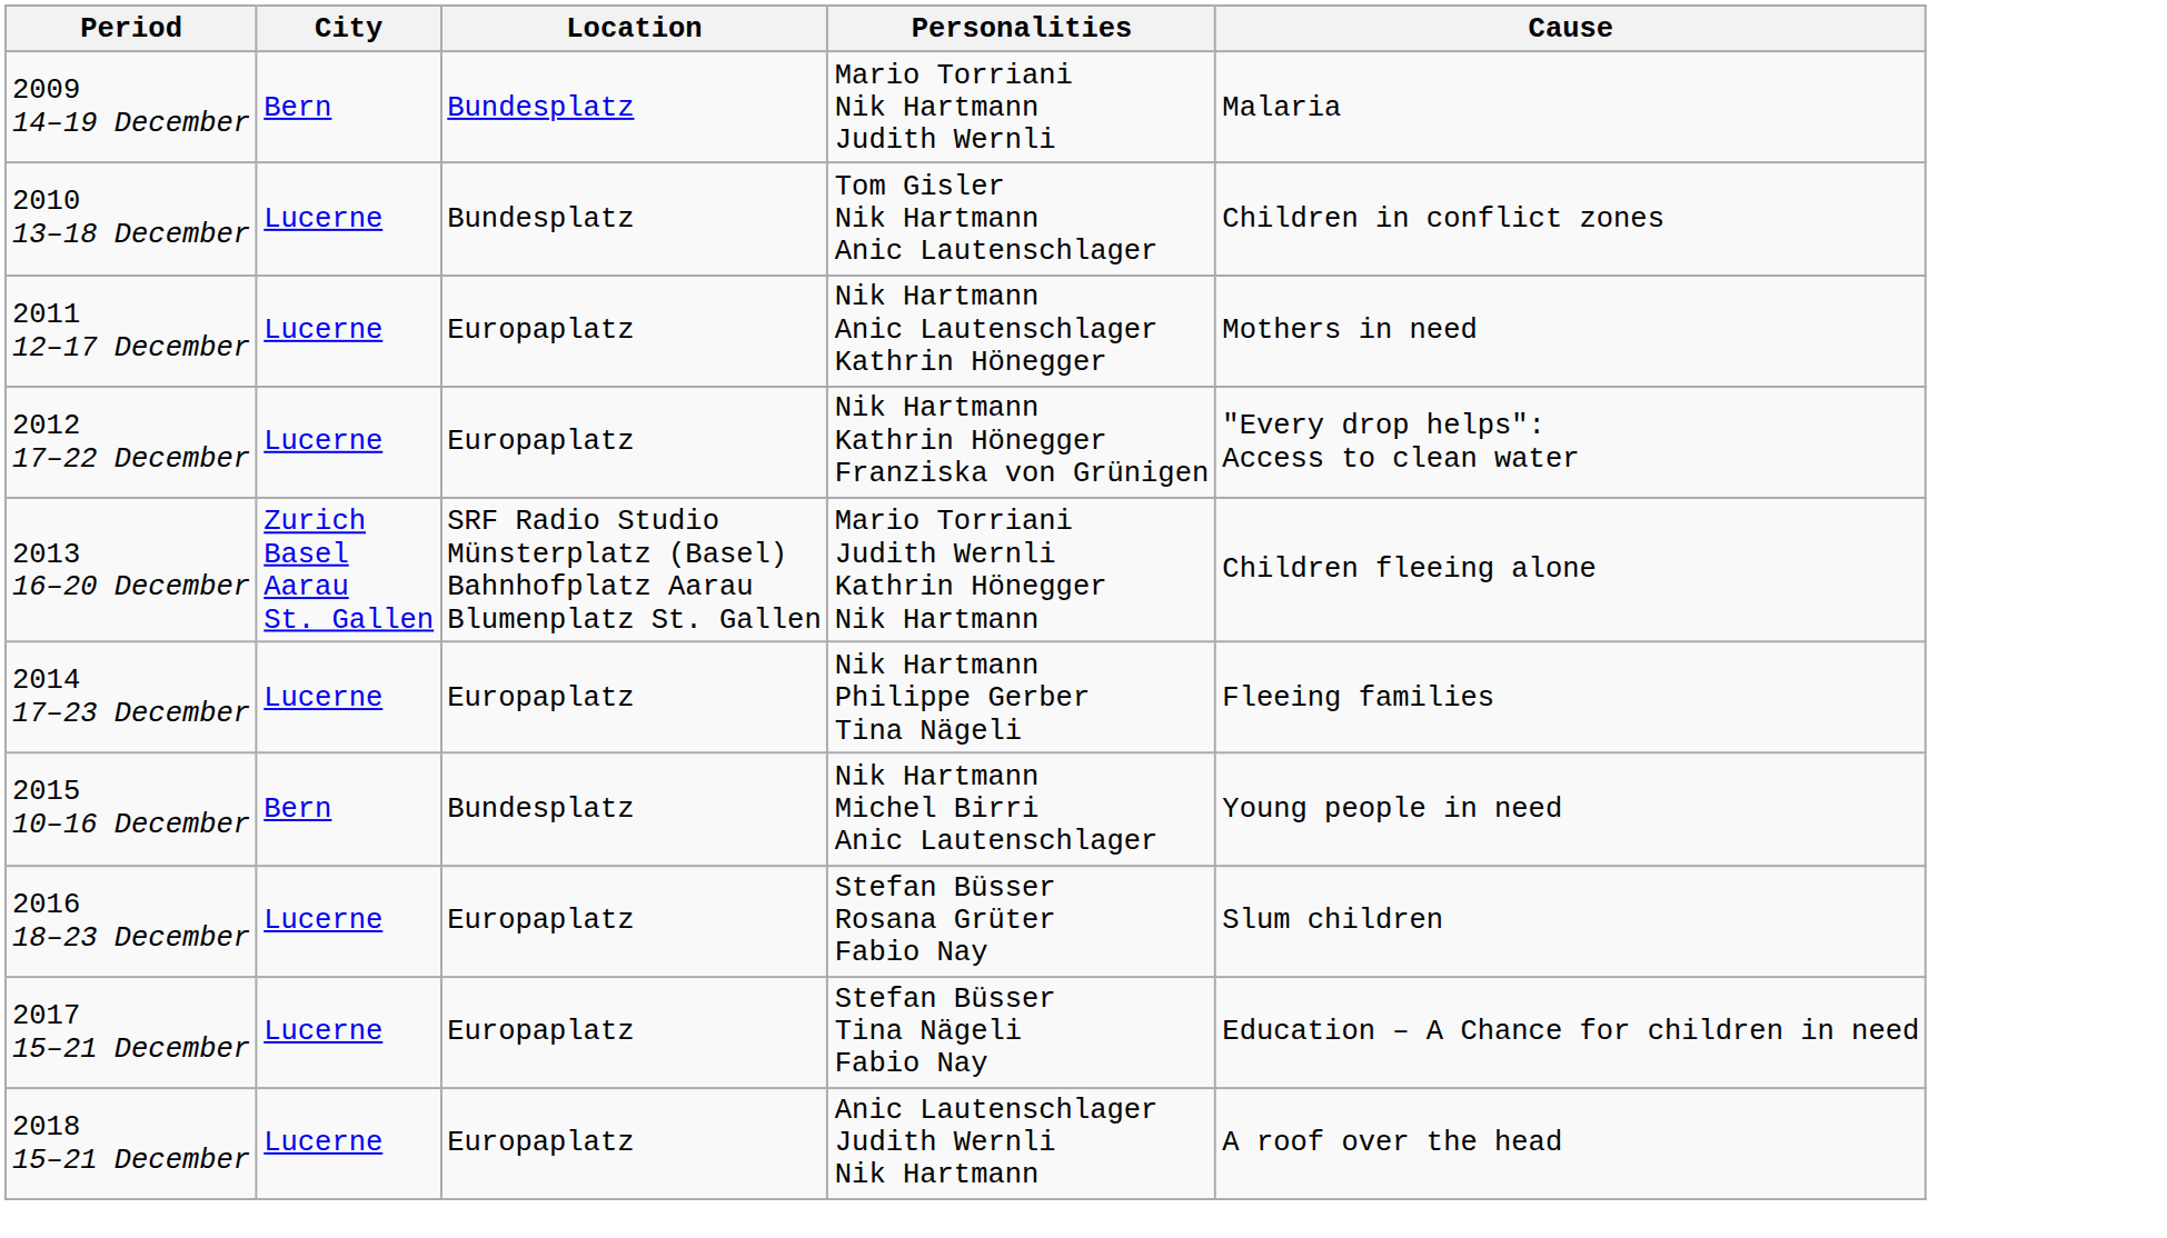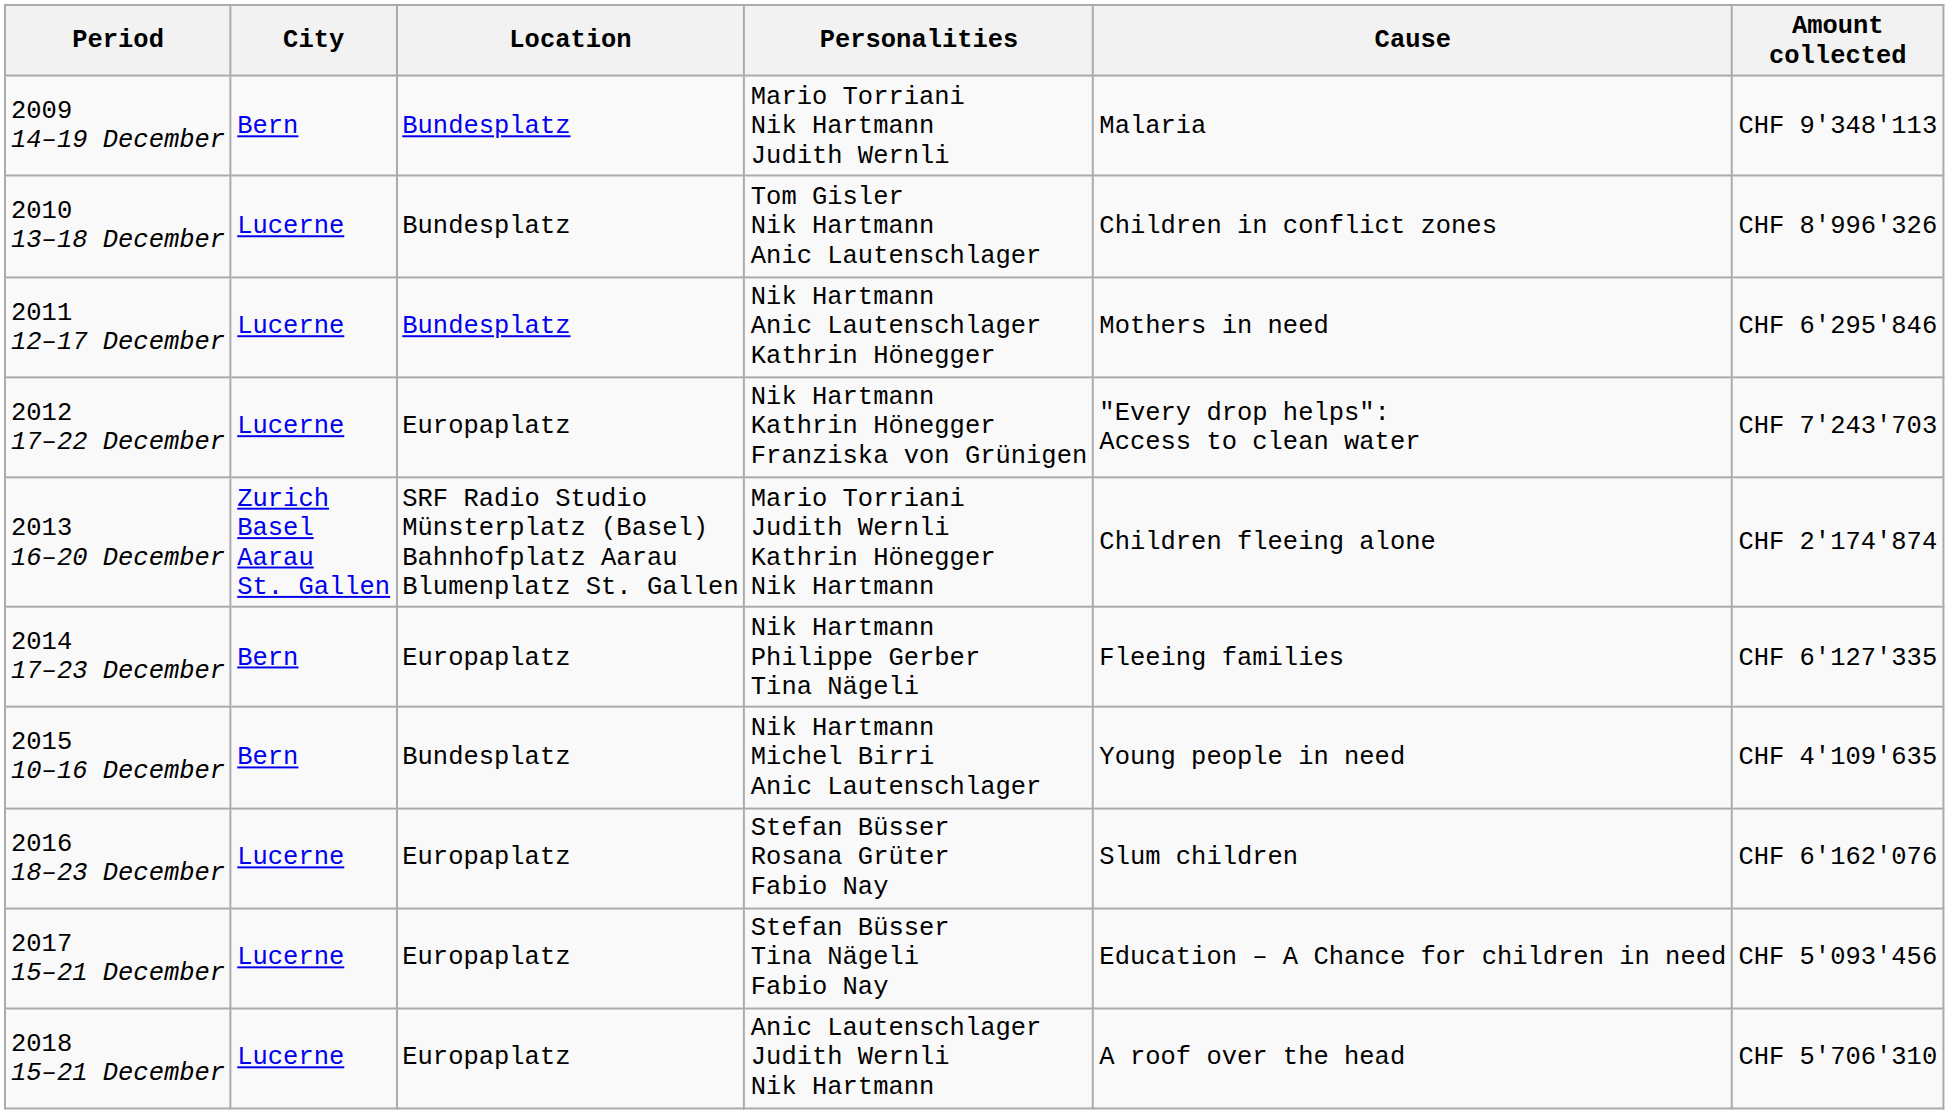+ column: Amount collected | CHF 9'348'113 | CHF 8'996'326 | CHF 6'295'846 | CHF 7'243'703 | CHF 2'174'874 | CHF 6'127'335 | CHF 4'109'635 | CHF 6'162'076 | CHF 5'093'456 | CHF 5'706'310
2011 12–17 December | Location: Europaplatz -> Bundesplatz
2014 17–23 December | City: Lucerne -> Bern
